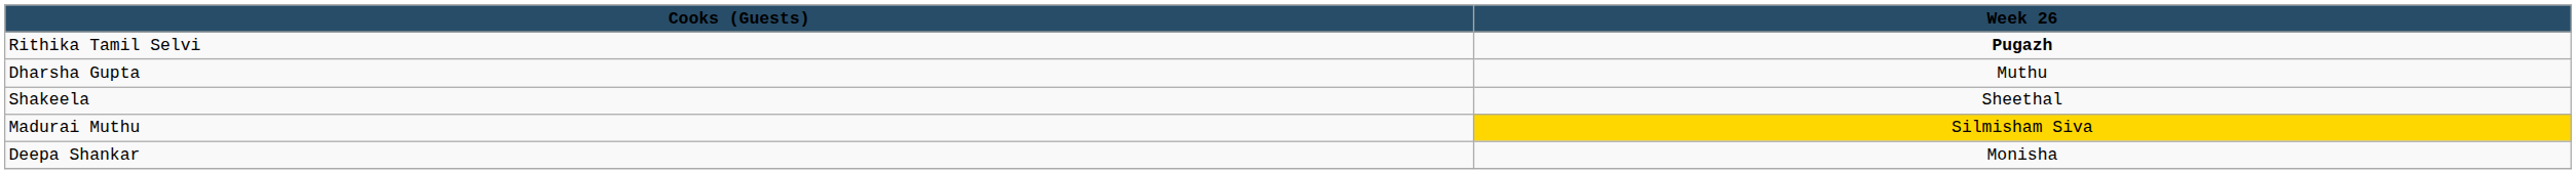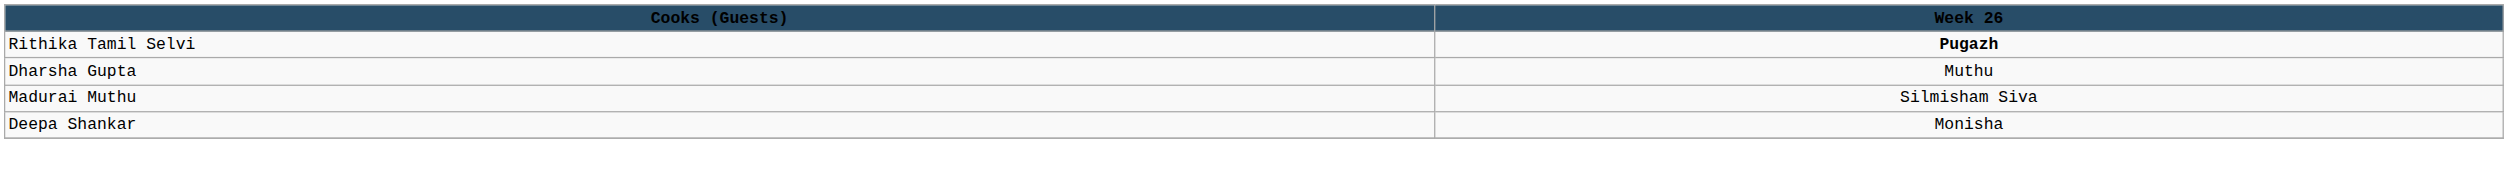- row: Shakeela | Sheethal
Madurai Muthu | Week 26: gold background -> no background
